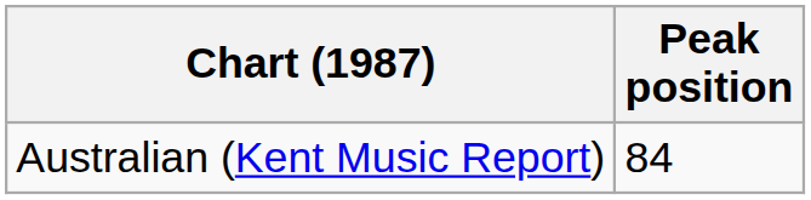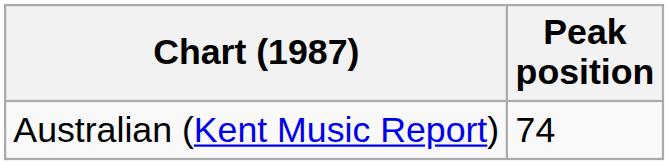Australian (Kent Music Report) | Peak position: 84 -> 74
